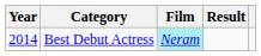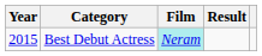Best Debut Actress | Year: 2014 -> 2015
